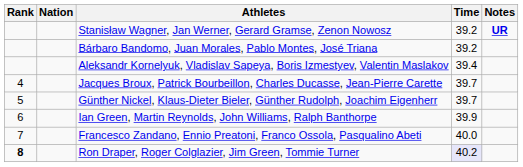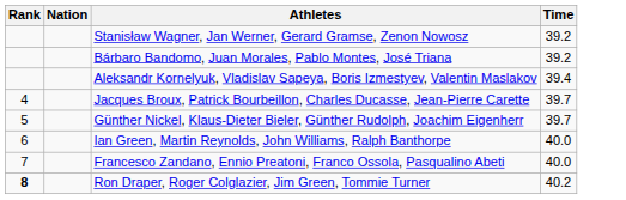- column: Notes | UR
Ian Green, Martin Reynolds, John Williams, Ralph Banthorpe | Time: 39.9 -> 40.0
Ron Draper, Roger Colglazier, Jim Green, Tommie Turner | Time: lavender background -> no background
